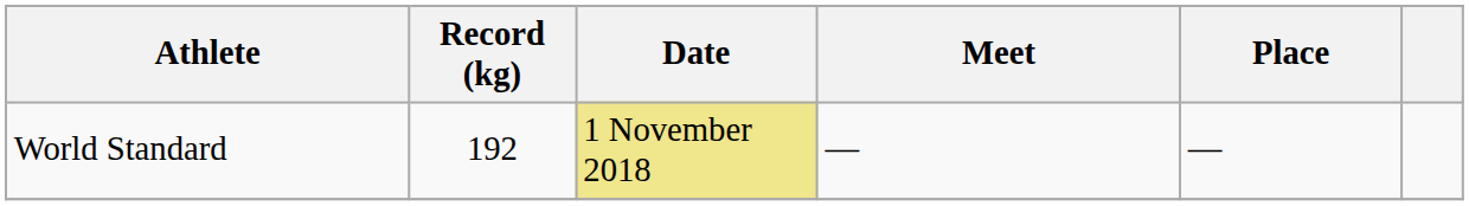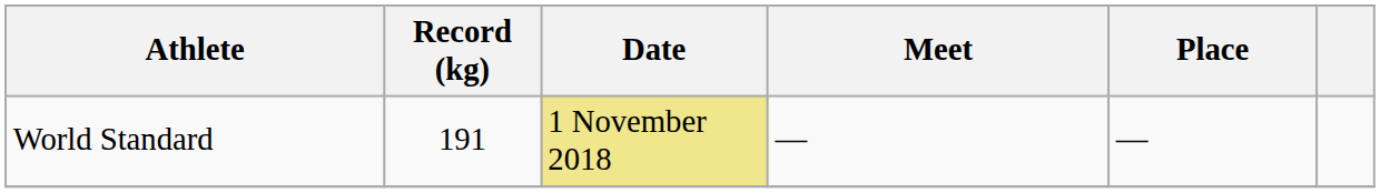World Standard | Record (kg): 192 -> 191
